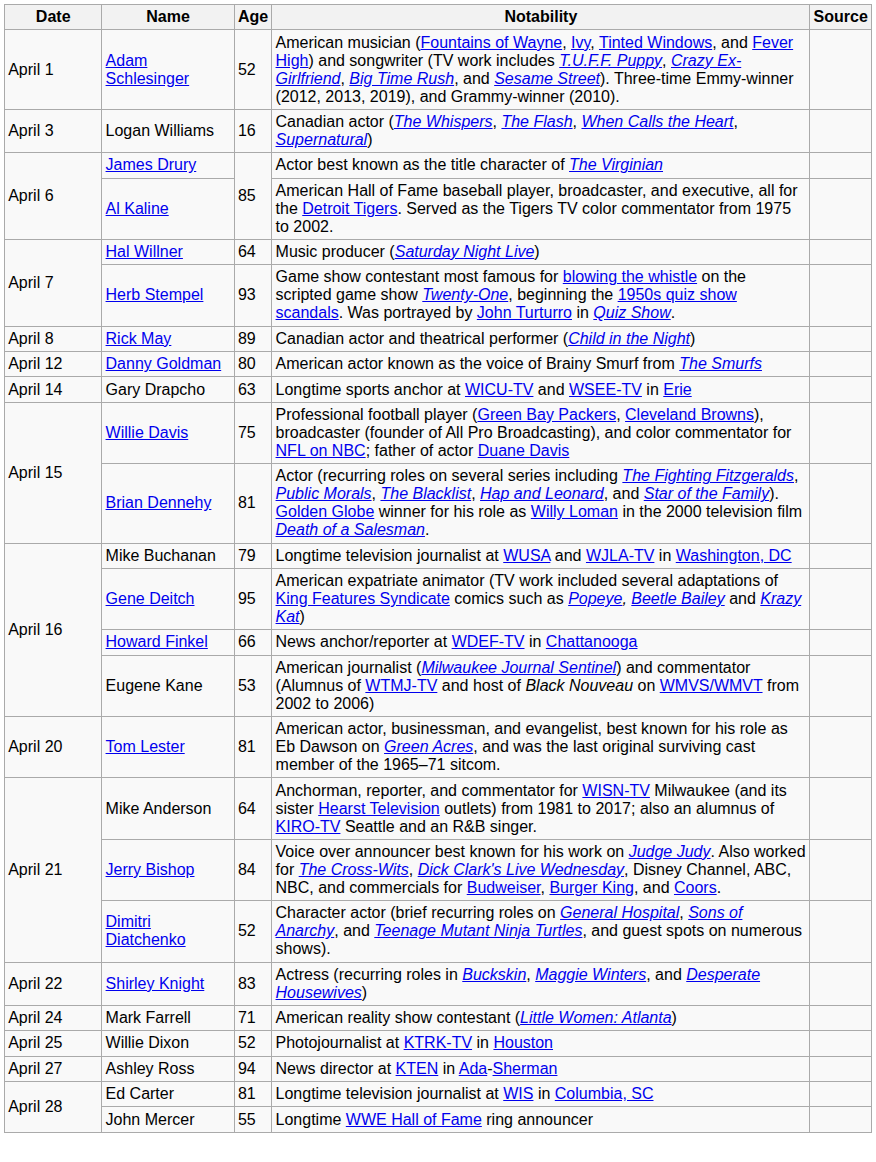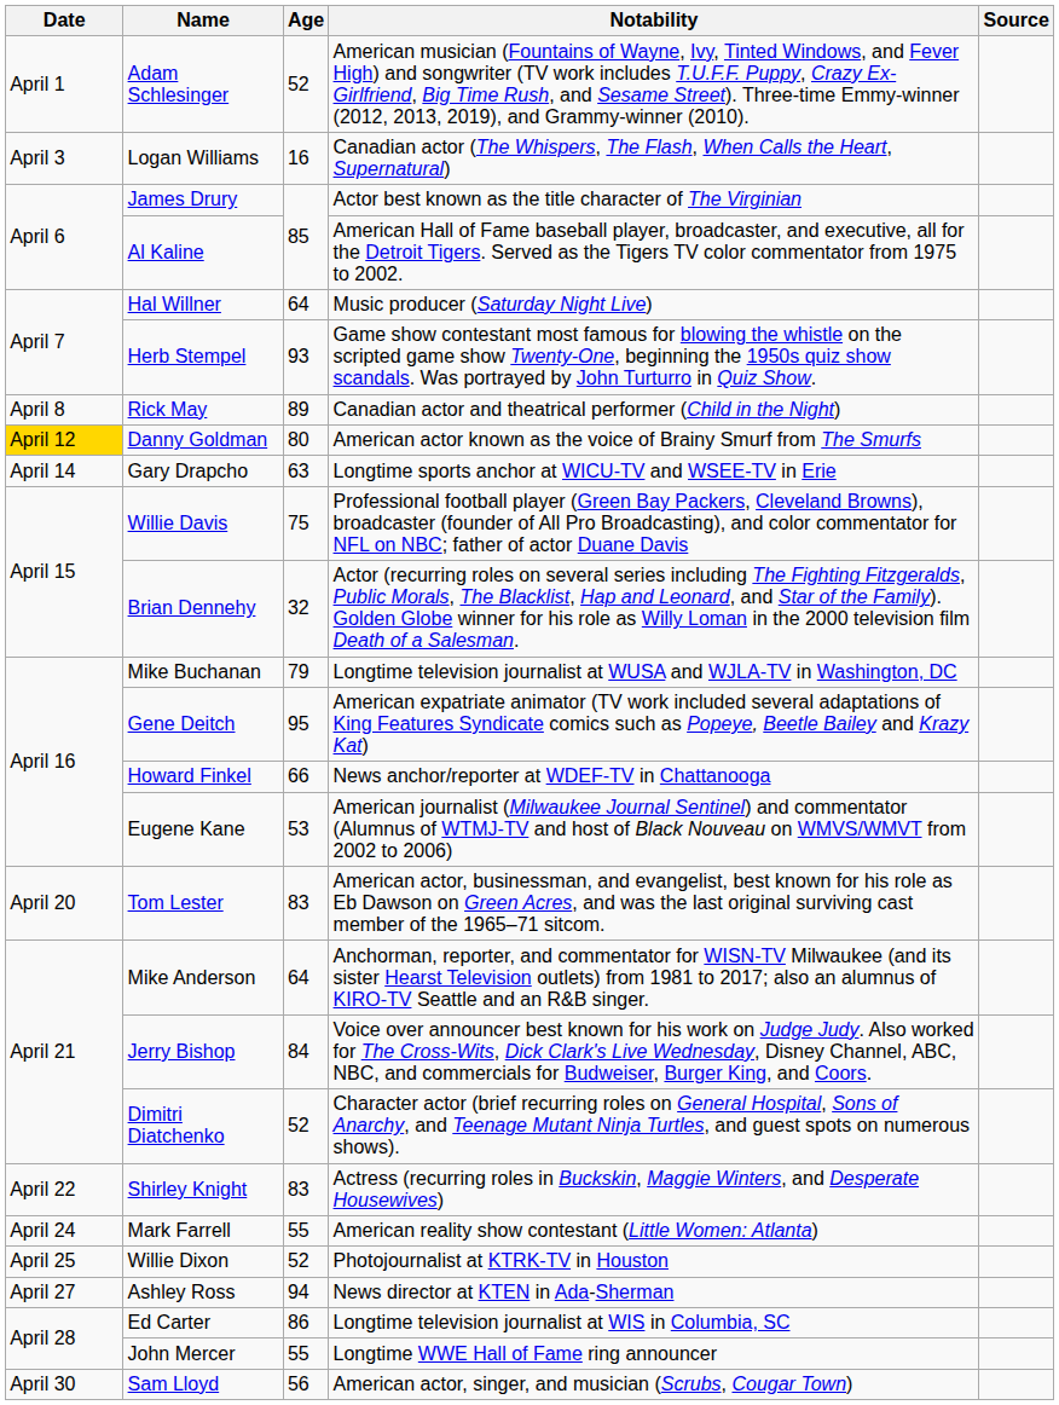Danny Goldman | Date: no background -> gold background
Brian Dennehy | Age: 81 -> 32
Tom Lester | Age: 81 -> 83
Mark Farrell | Age: 71 -> 55
Ed Carter | Age: 81 -> 86
+ row: April 30 | Sam Lloyd | 56 | American actor, singer, and musician (Scrubs, Cougar Town)
